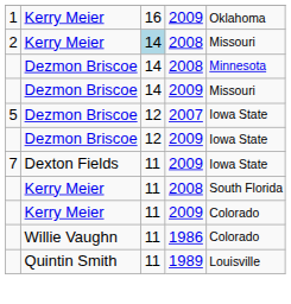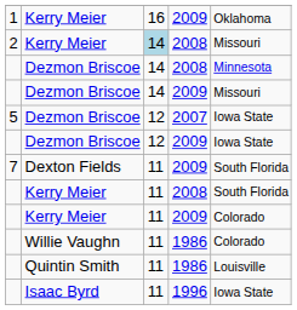Dexton Fields | column 5: Iowa State -> South Florida
Quintin Smith | column 4: 1989 -> 1986
+ row: Isaac Byrd | 11 | 1996 | Iowa State
